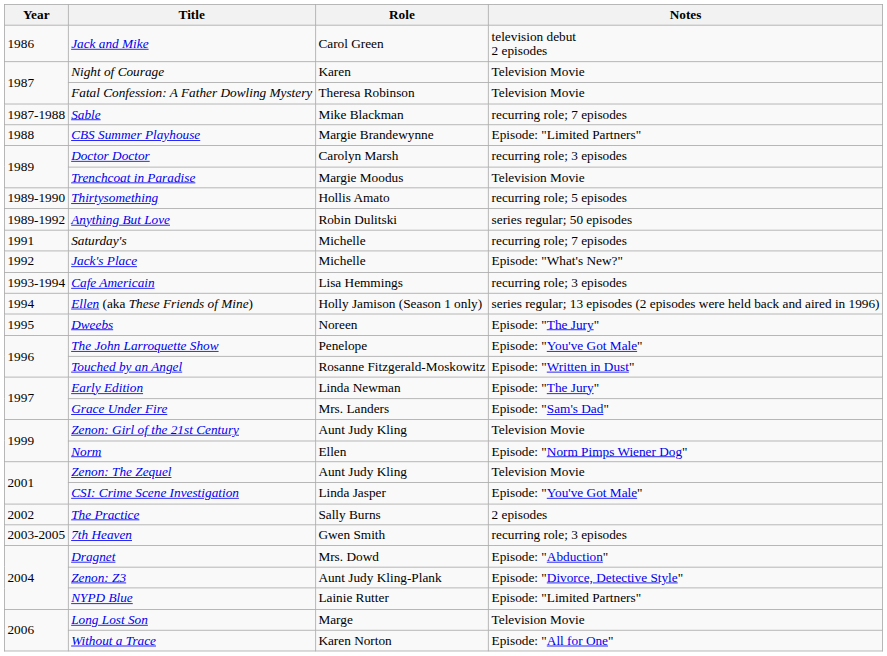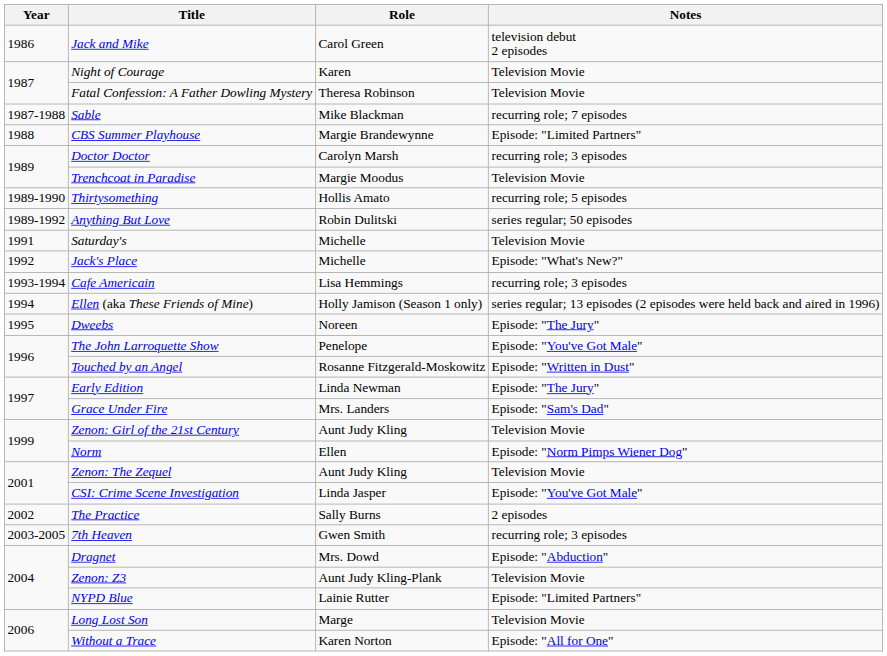Saturday's | Notes: recurring role; 7 episodes -> Television Movie
Zenon: Z3 | Notes: Episode: "Divorce, Detective Style" -> Television Movie
